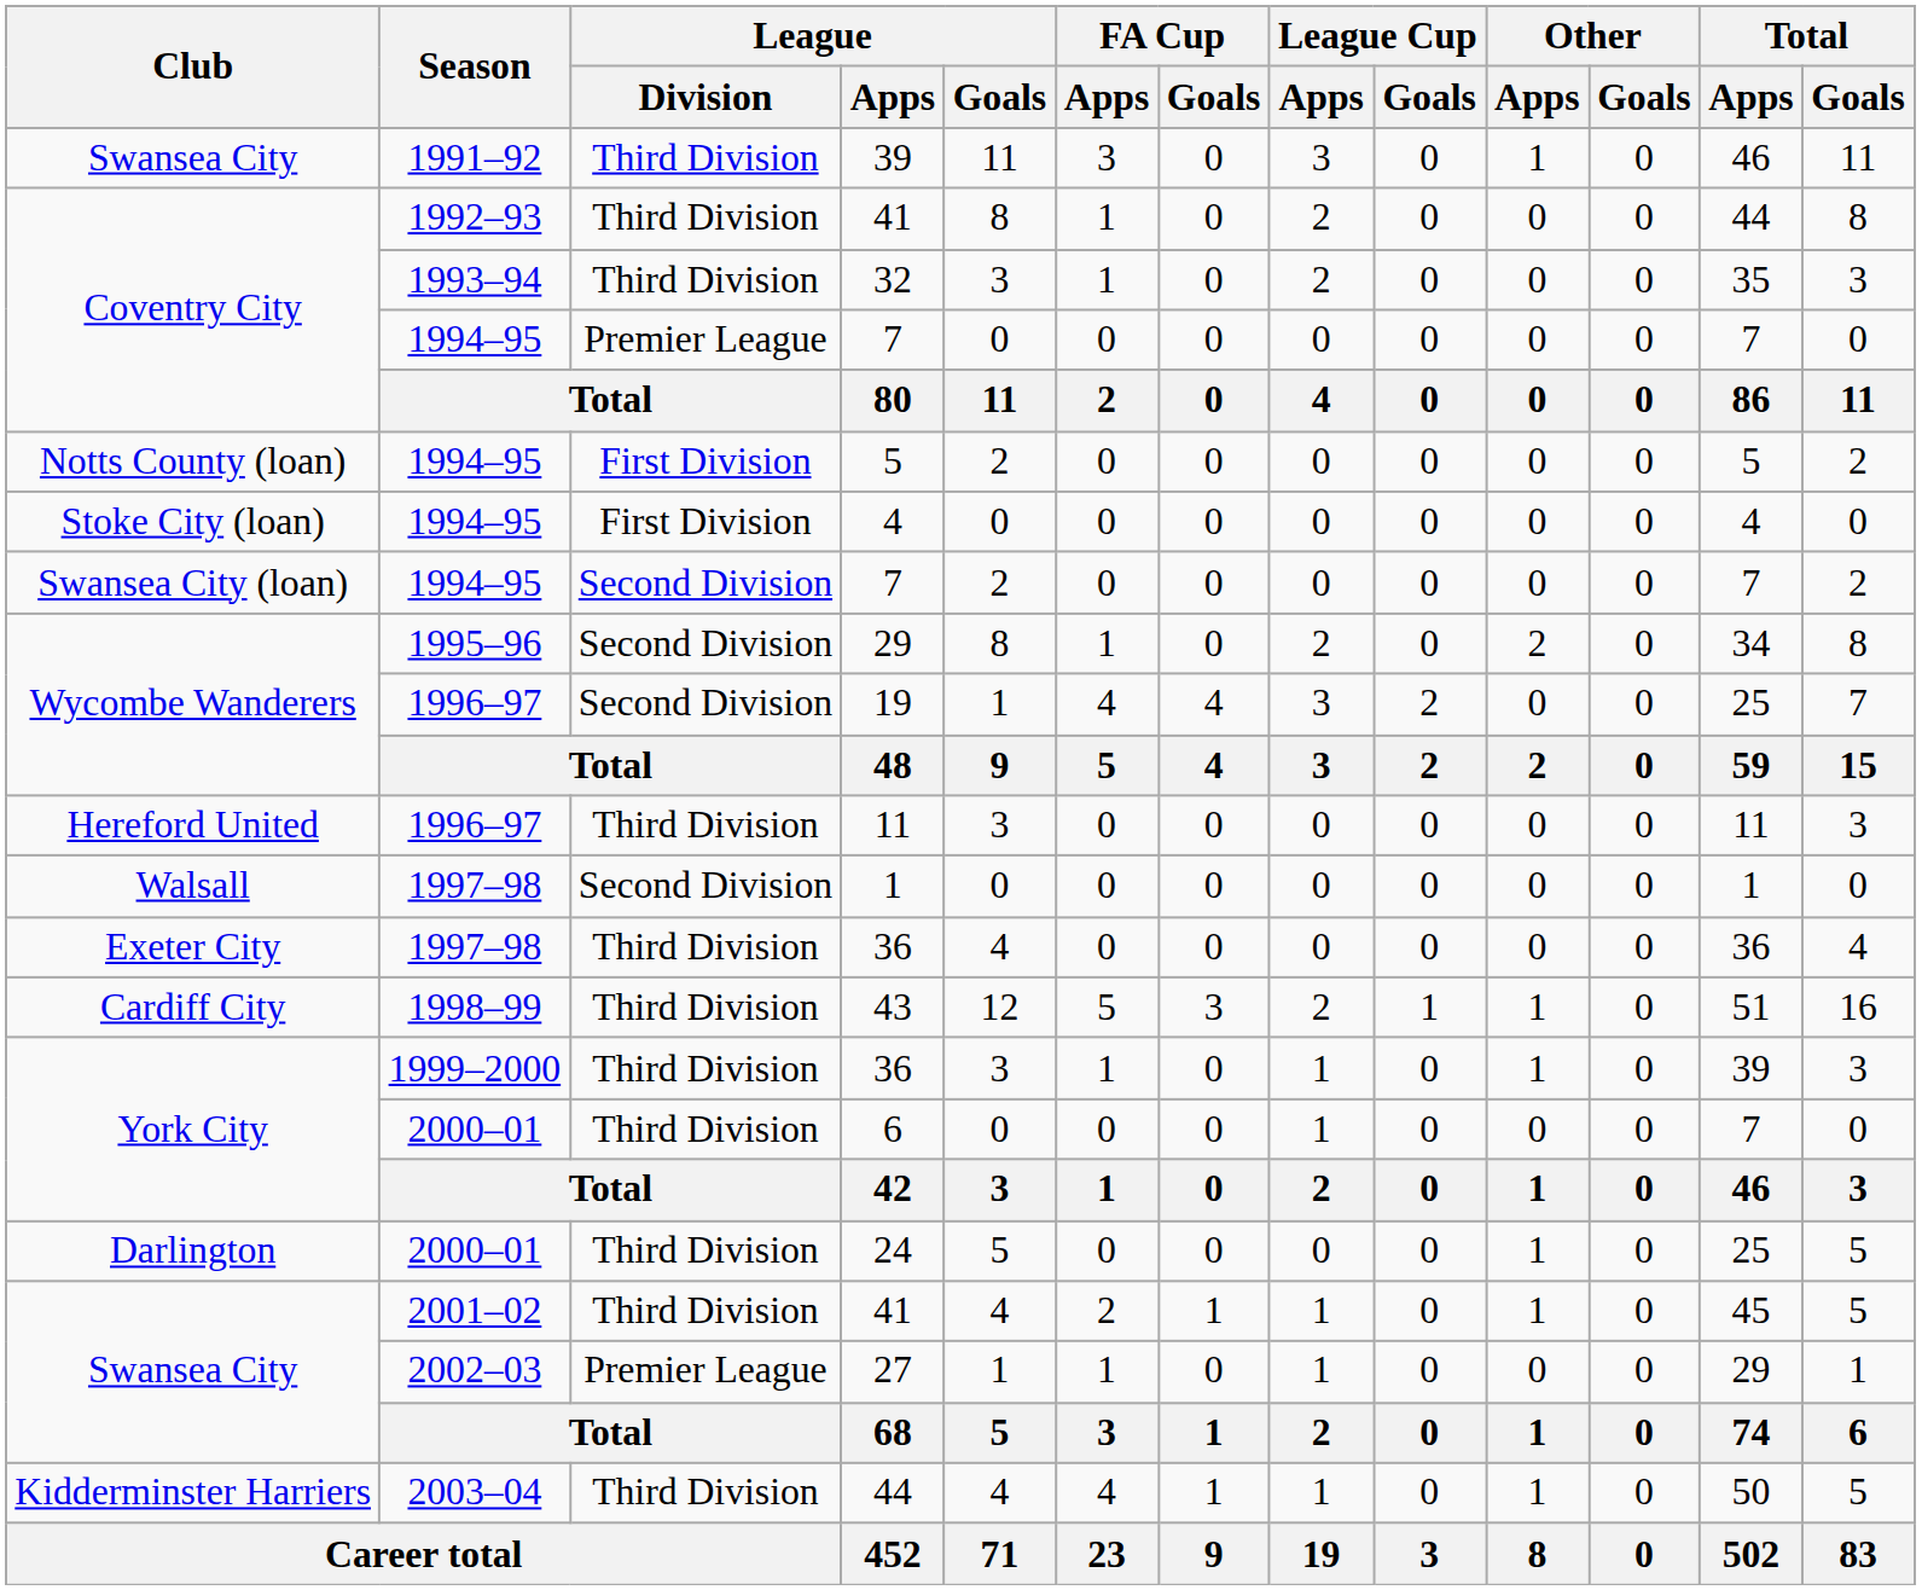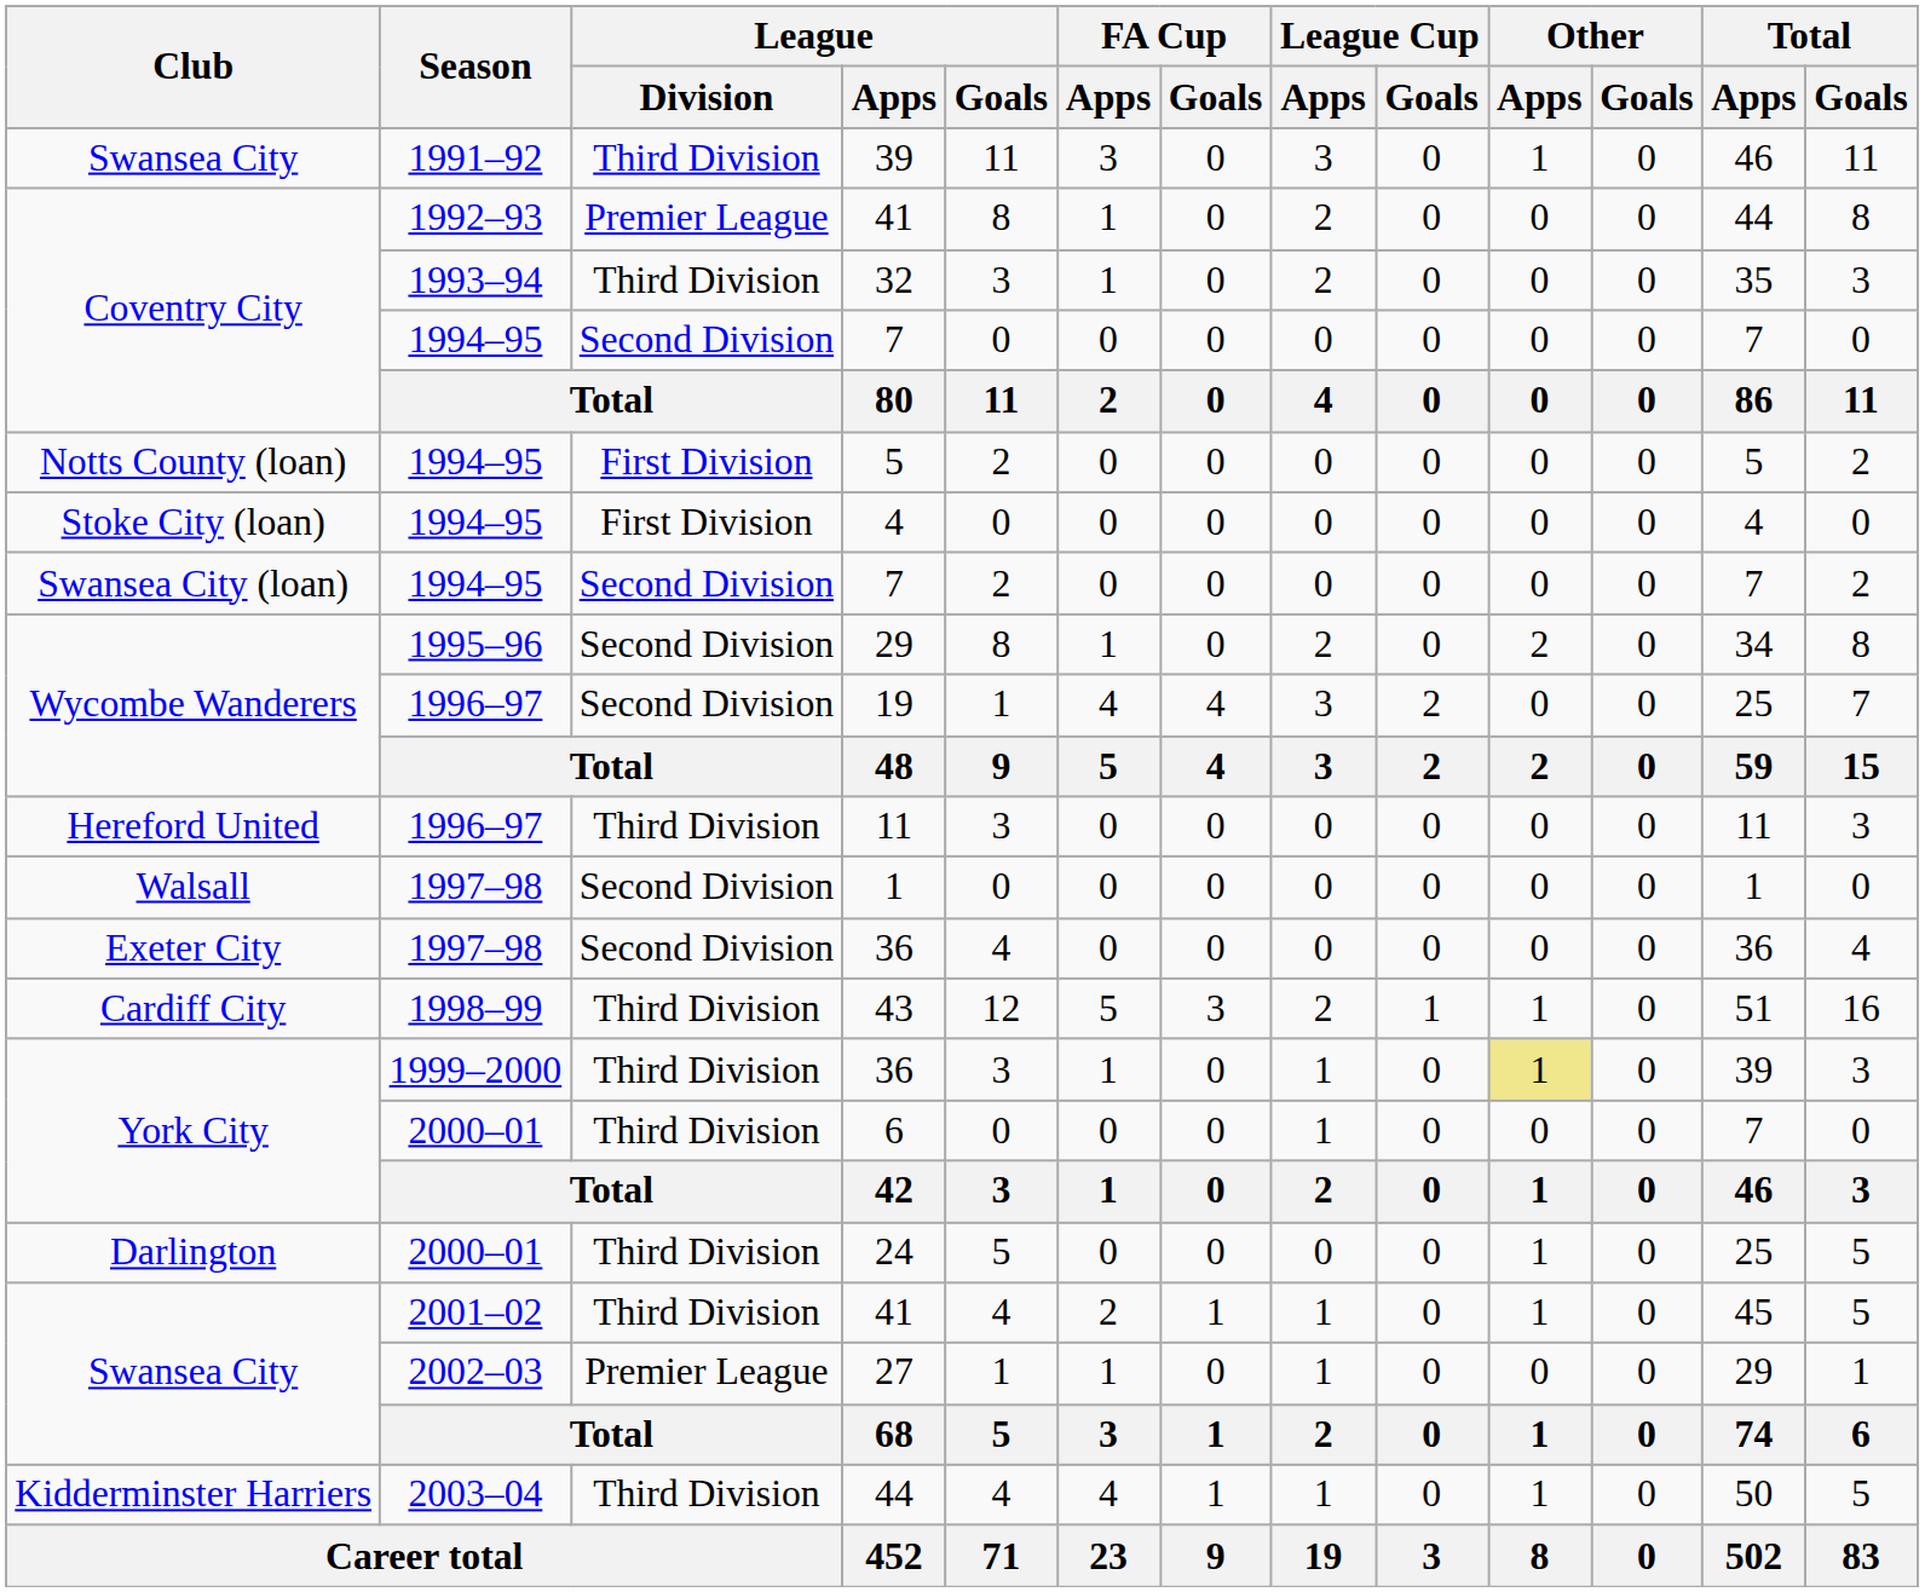Coventry City / 41 | League / Division: Third Division -> Premier League
Coventry City / 7 | League / Division: Premier League -> Second Division
Exeter City / 36 | League / Division: Third Division -> Second Division
York City / 36 | Other / Apps: no background -> khaki background
